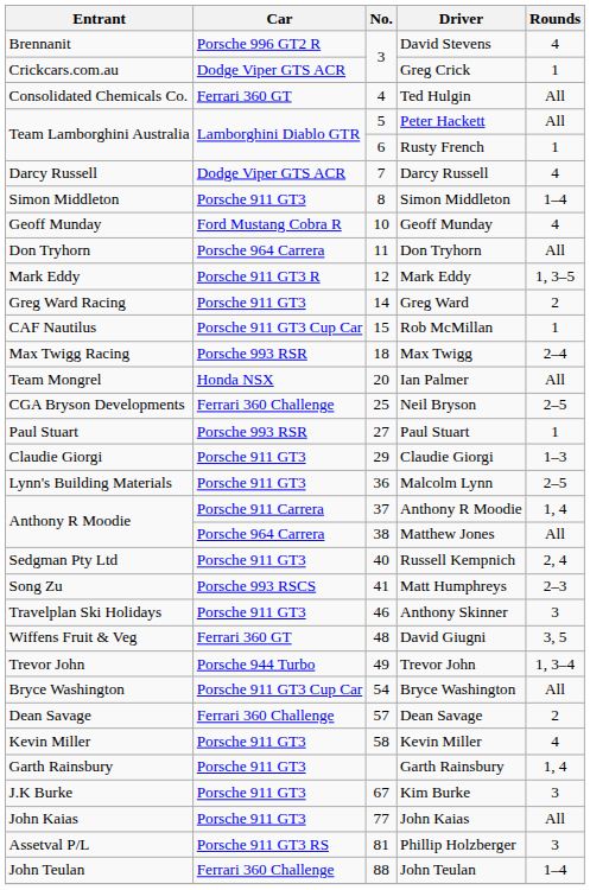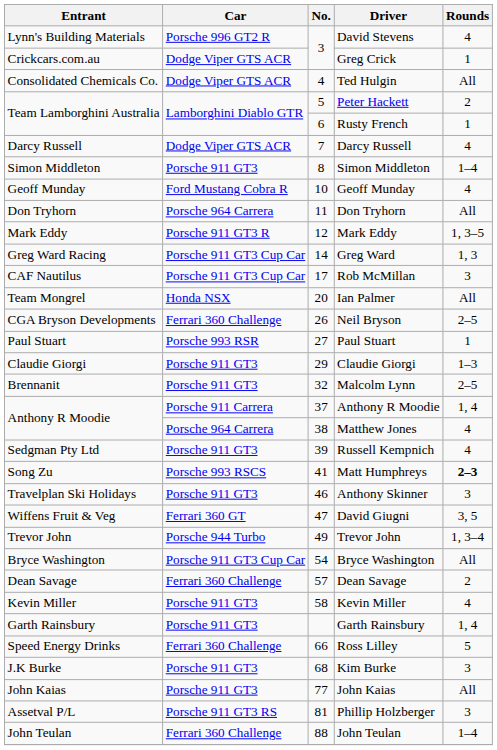David Stevens | Entrant: Brennanit -> Lynn's Building Materials
Ted Hulgin | Car: Ferrari 360 GT -> Dodge Viper GTS ACR
Peter Hackett | Rounds: All -> 2
Greg Ward | Car: Porsche 911 GT3 -> Porsche 911 GT3 Cup Car
Greg Ward | Rounds: 2 -> 1, 3
Rob McMillan | No.: 15 -> 17
Rob McMillan | Rounds: 1 -> 3
- row: Max Twigg Racing | Porsche 993 RSR | 18 | Max Twigg | 2–4
Neil Bryson | No.: 25 -> 26
Malcolm Lynn | Entrant: Lynn's Building Materials -> Brennanit
Malcolm Lynn | No.: 36 -> 32
Matthew Jones | Rounds: All -> 4
Russell Kempnich | No.: 40 -> 39
Russell Kempnich | Rounds: 2, 4 -> 4
Matt Humphreys | Rounds: normal -> bold
David Giugni | No.: 48 -> 47
+ row: Speed Energy Drinks | Ferrari 360 Challenge | 66 | Ross Lilley | 5
Kim Burke | No.: 67 -> 68
